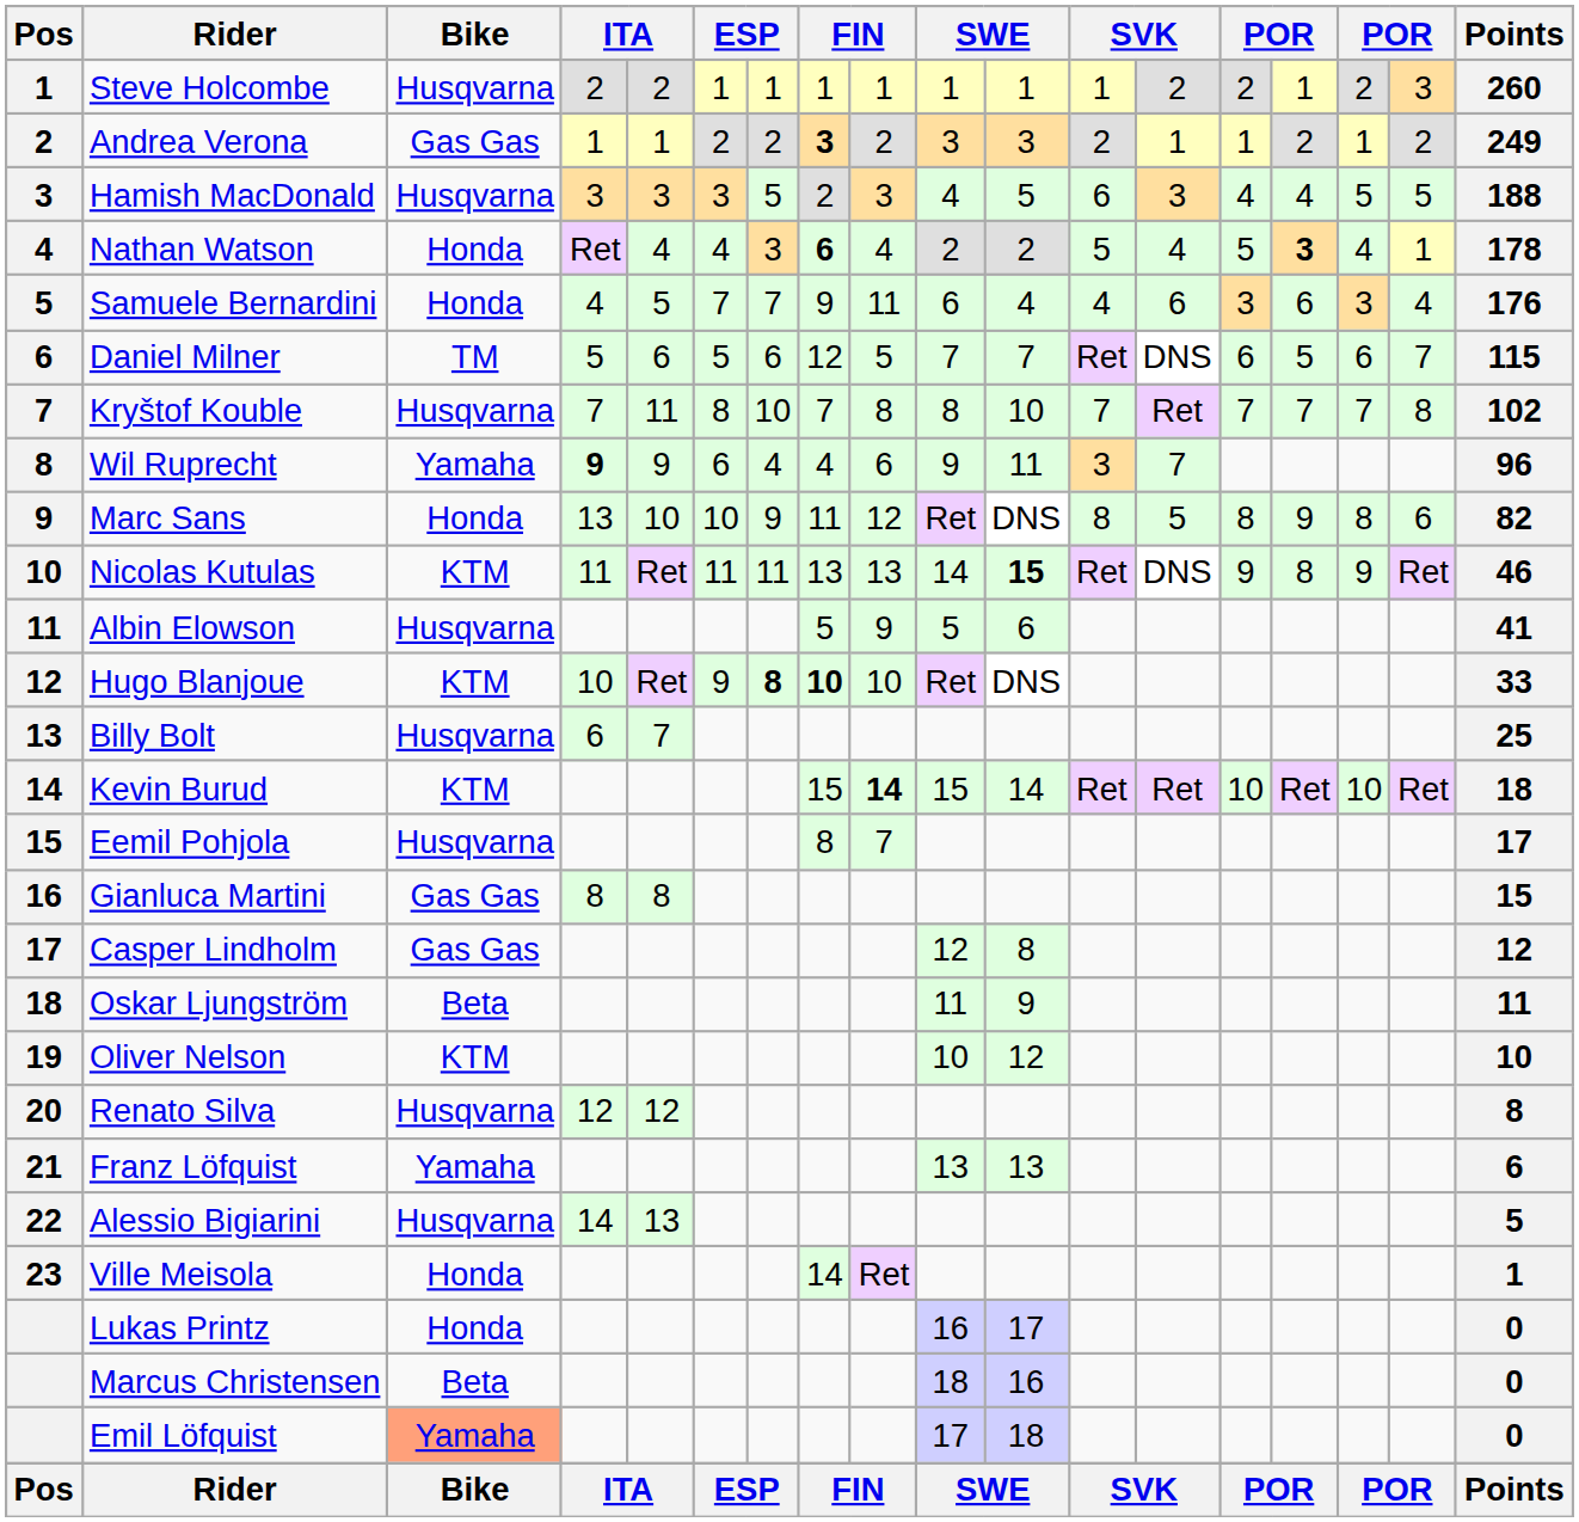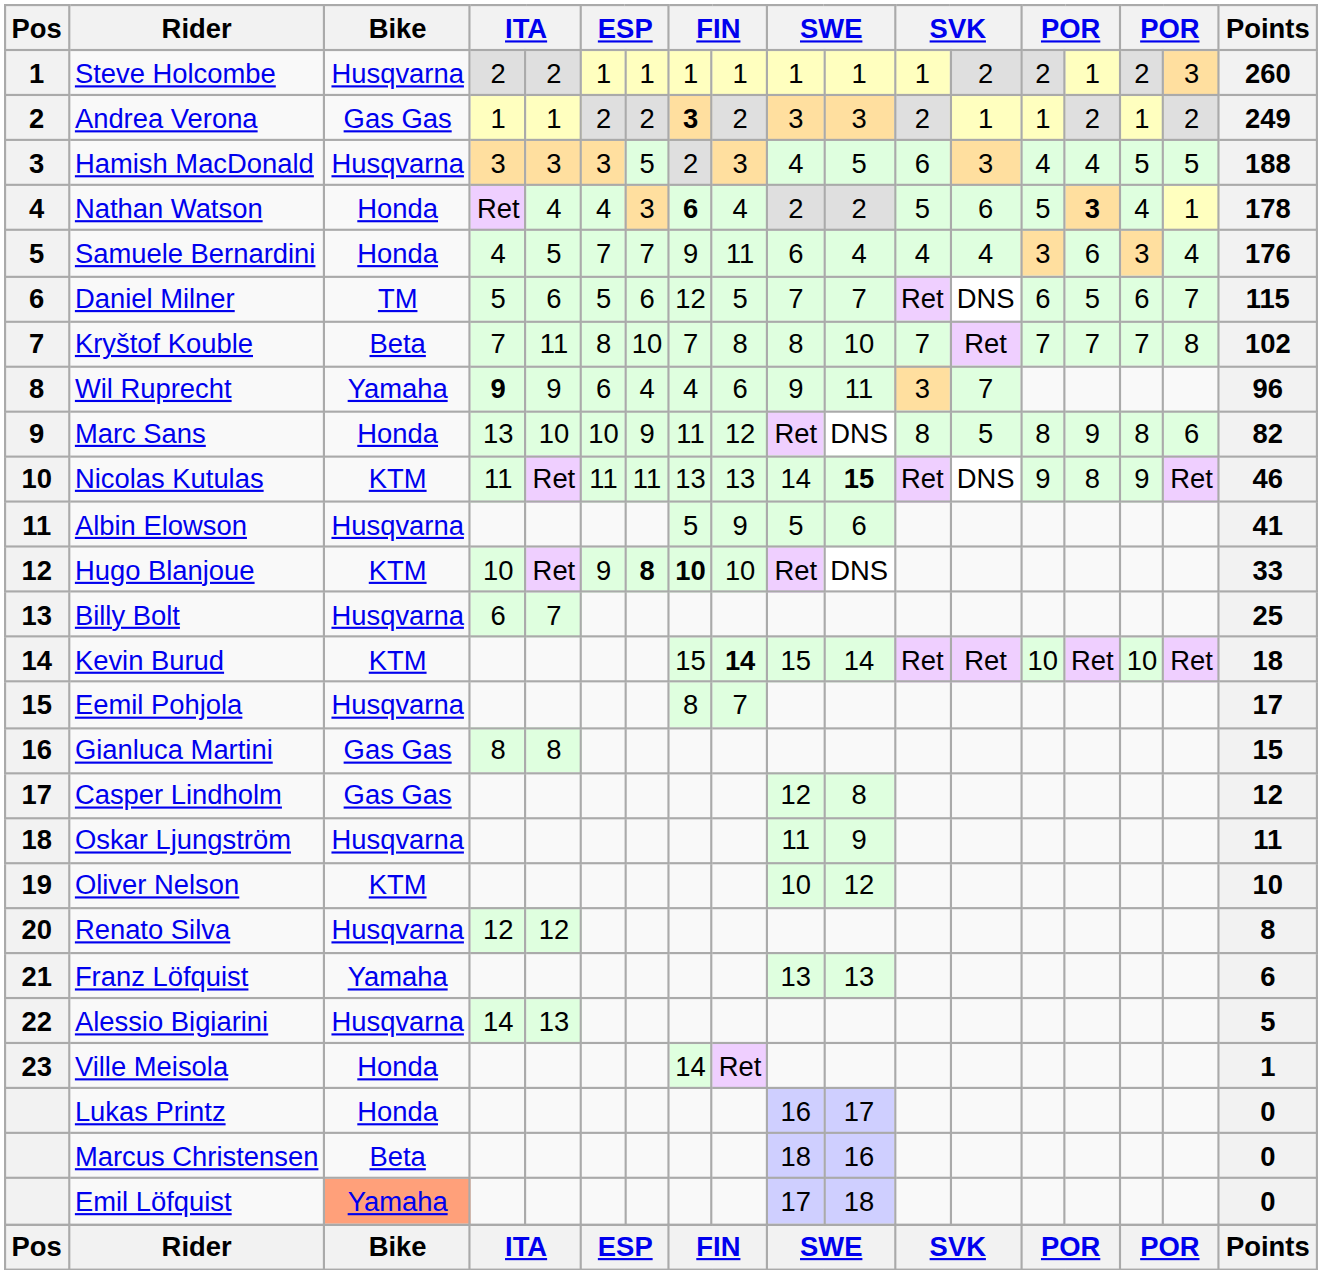Nathan Watson | column 13: 4 -> 6
Samuele Bernardini | column 13: 6 -> 4
Kryštof Kouble | Bike: Husqvarna -> Beta
Oskar Ljungström | Bike: Beta -> Husqvarna
